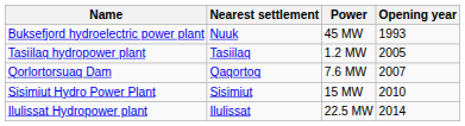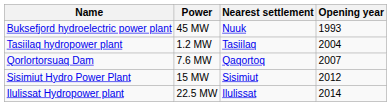columns swapped: Nearest settlement <-> Power
Tasiilaq hydropower plant | Opening year: 2005 -> 2004
Sisimiut Hydro Power Plant | Opening year: 2010 -> 2012
